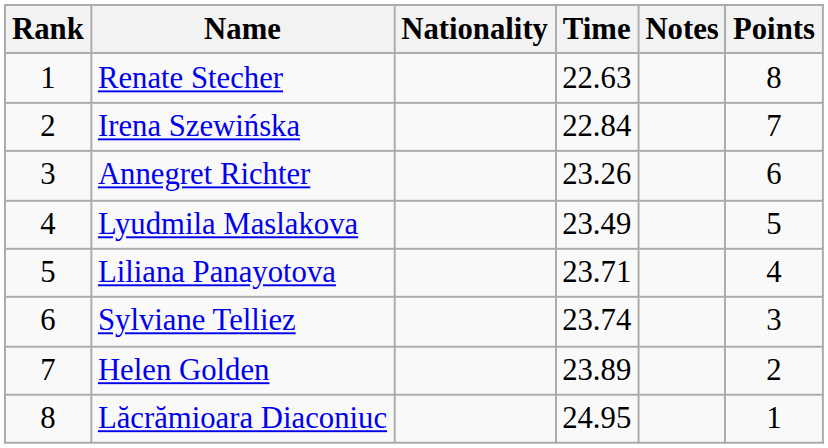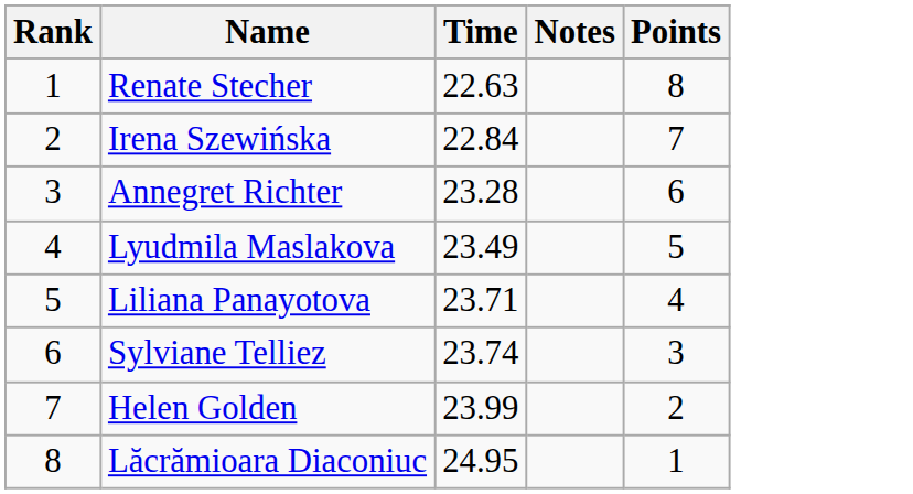- column: Nationality
Annegret Richter | Time: 23.26 -> 23.28
Helen Golden | Time: 23.89 -> 23.99
